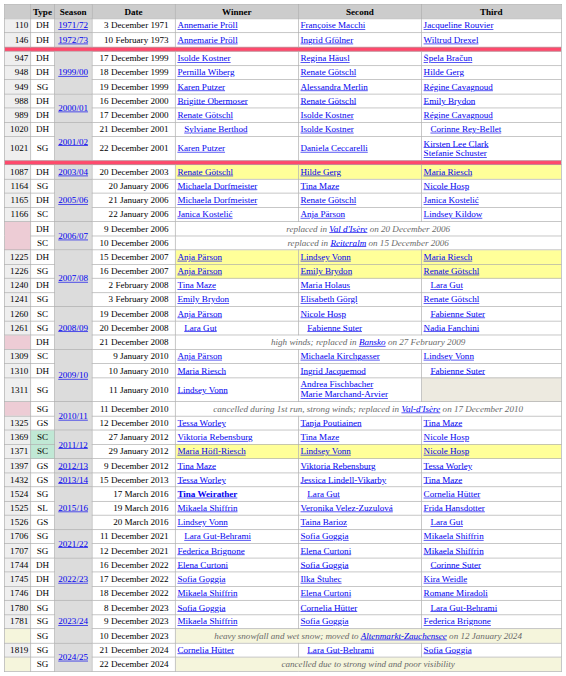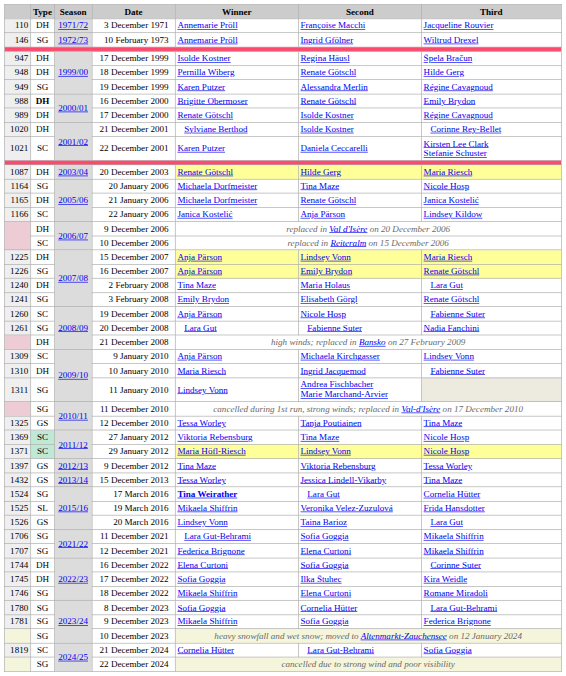10 February 1973 | Type: DH -> SG
16 December 2000 | Type: normal -> bold
22 December 2001 | Type: SG -> SC
18 December 2022 | Type: DH -> SG
21 December 2024 | Type: SG -> SC
